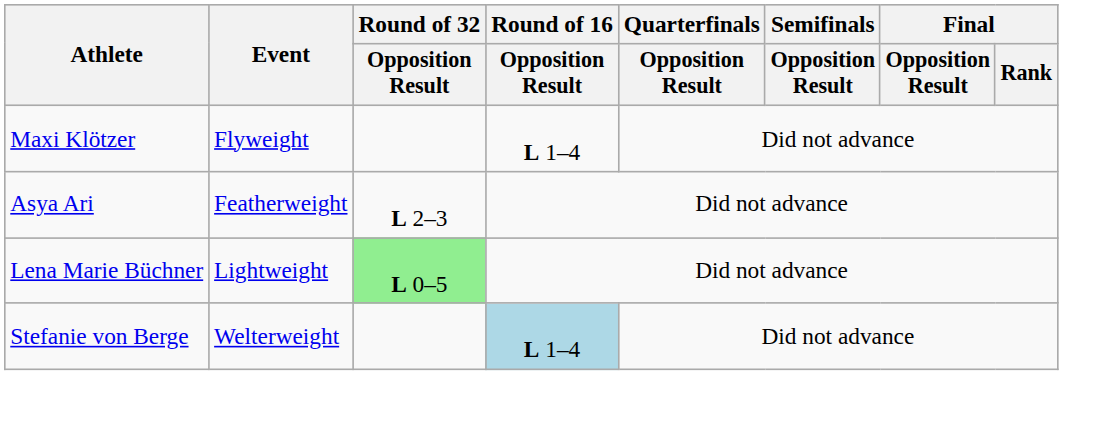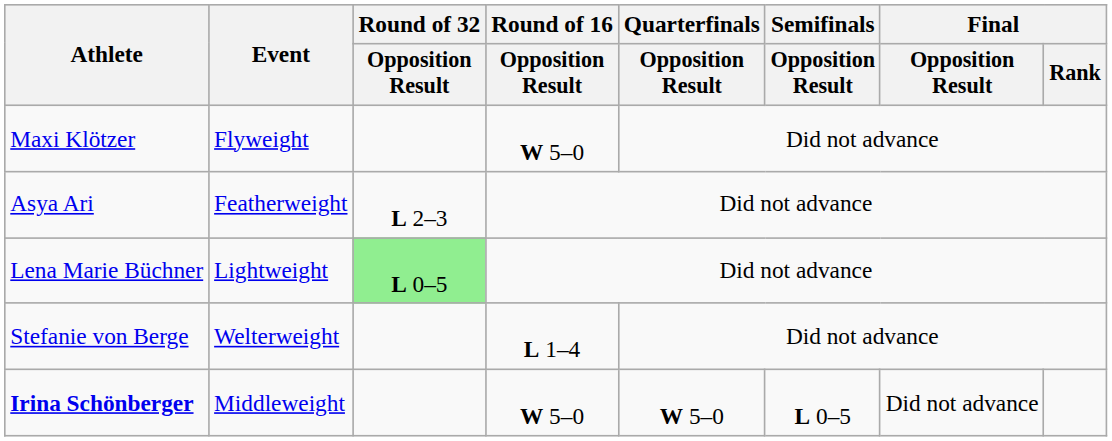Maxi Klötzer | Round of 16 / Opposition Result: L 1–4 -> W 5–0
Stefanie von Berge | Round of 16 / Opposition Result: lightblue background -> no background
+ row: Irina Schönberger | Middleweight | W 5–0 | W 5–0 | L 0–5 | Did not advance
